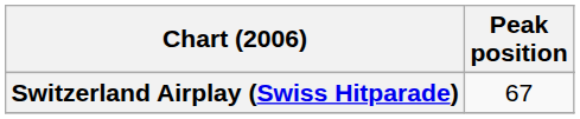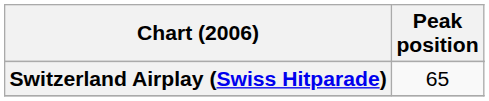Switzerland Airplay (Swiss Hitparade) | Peak position: 67 -> 65
